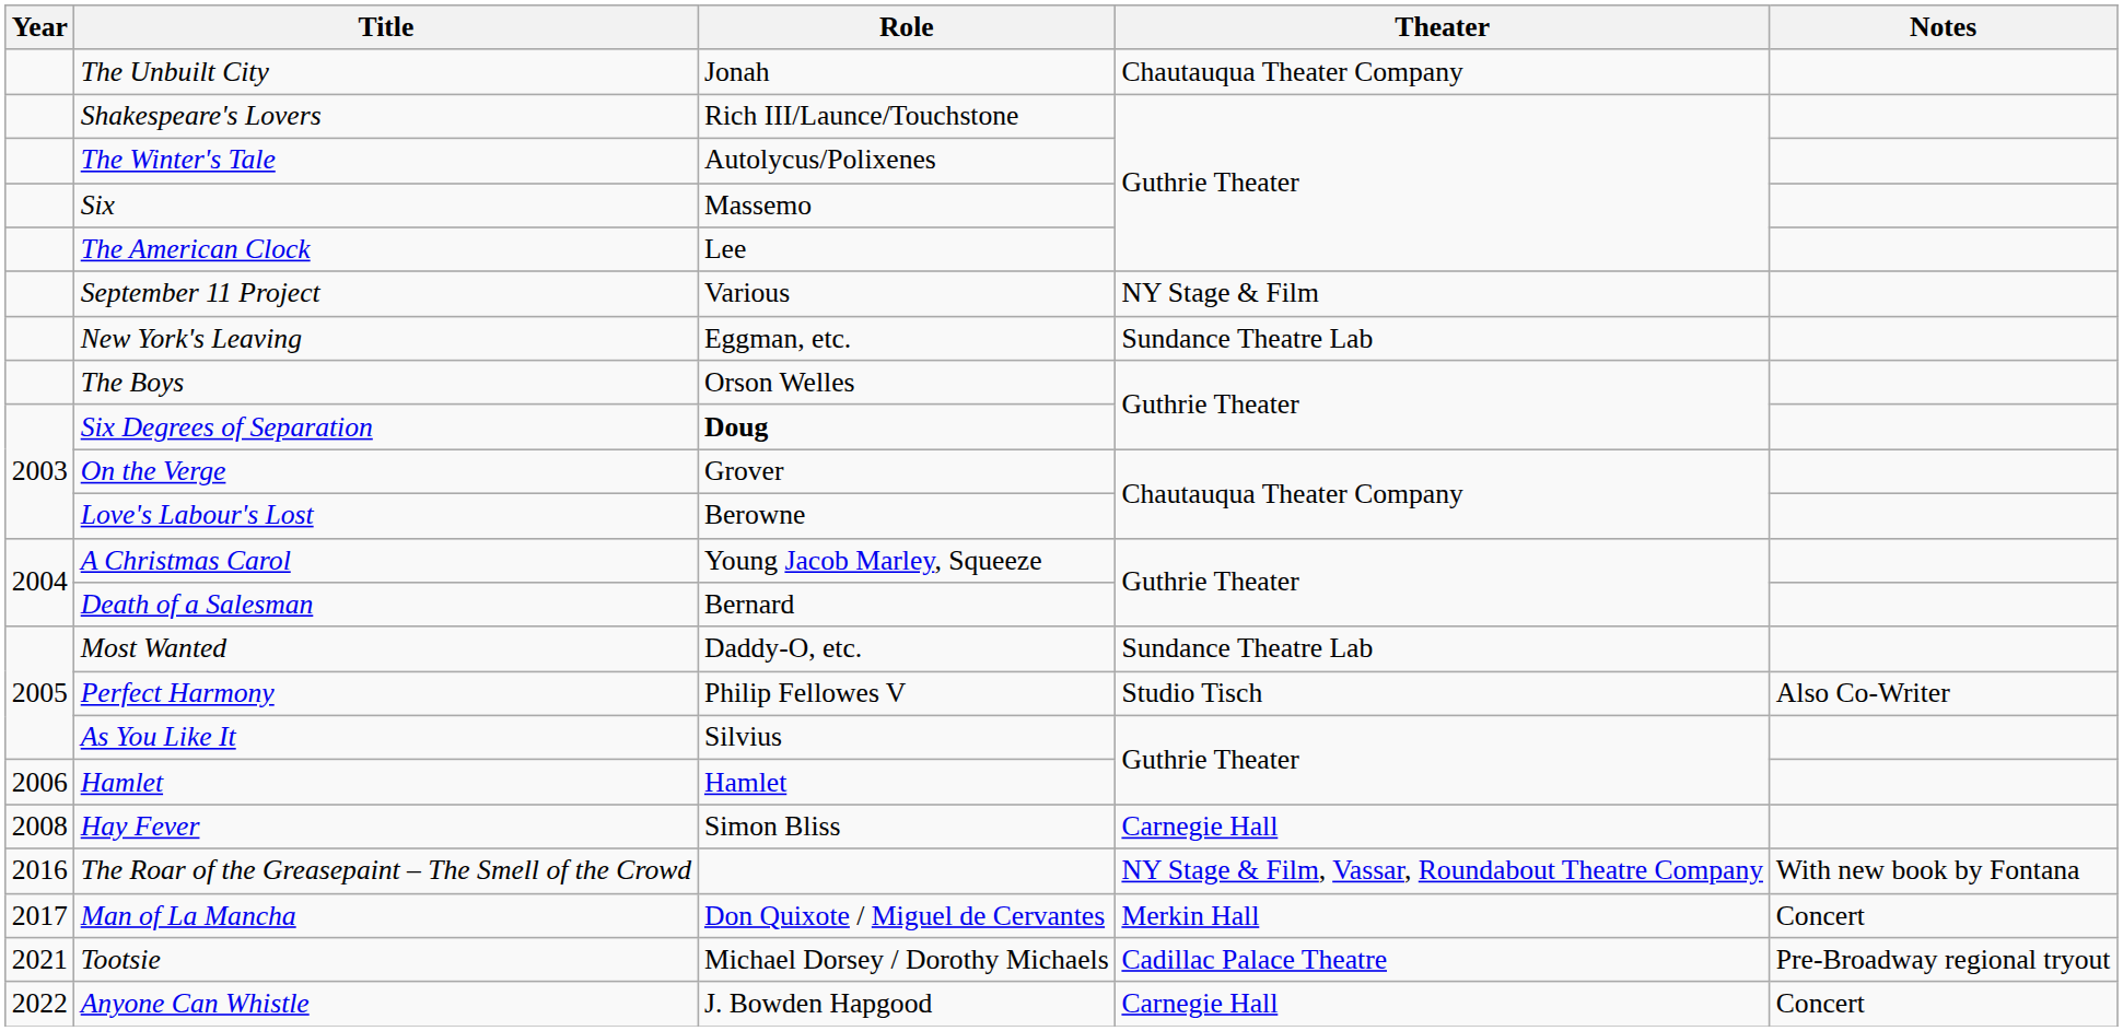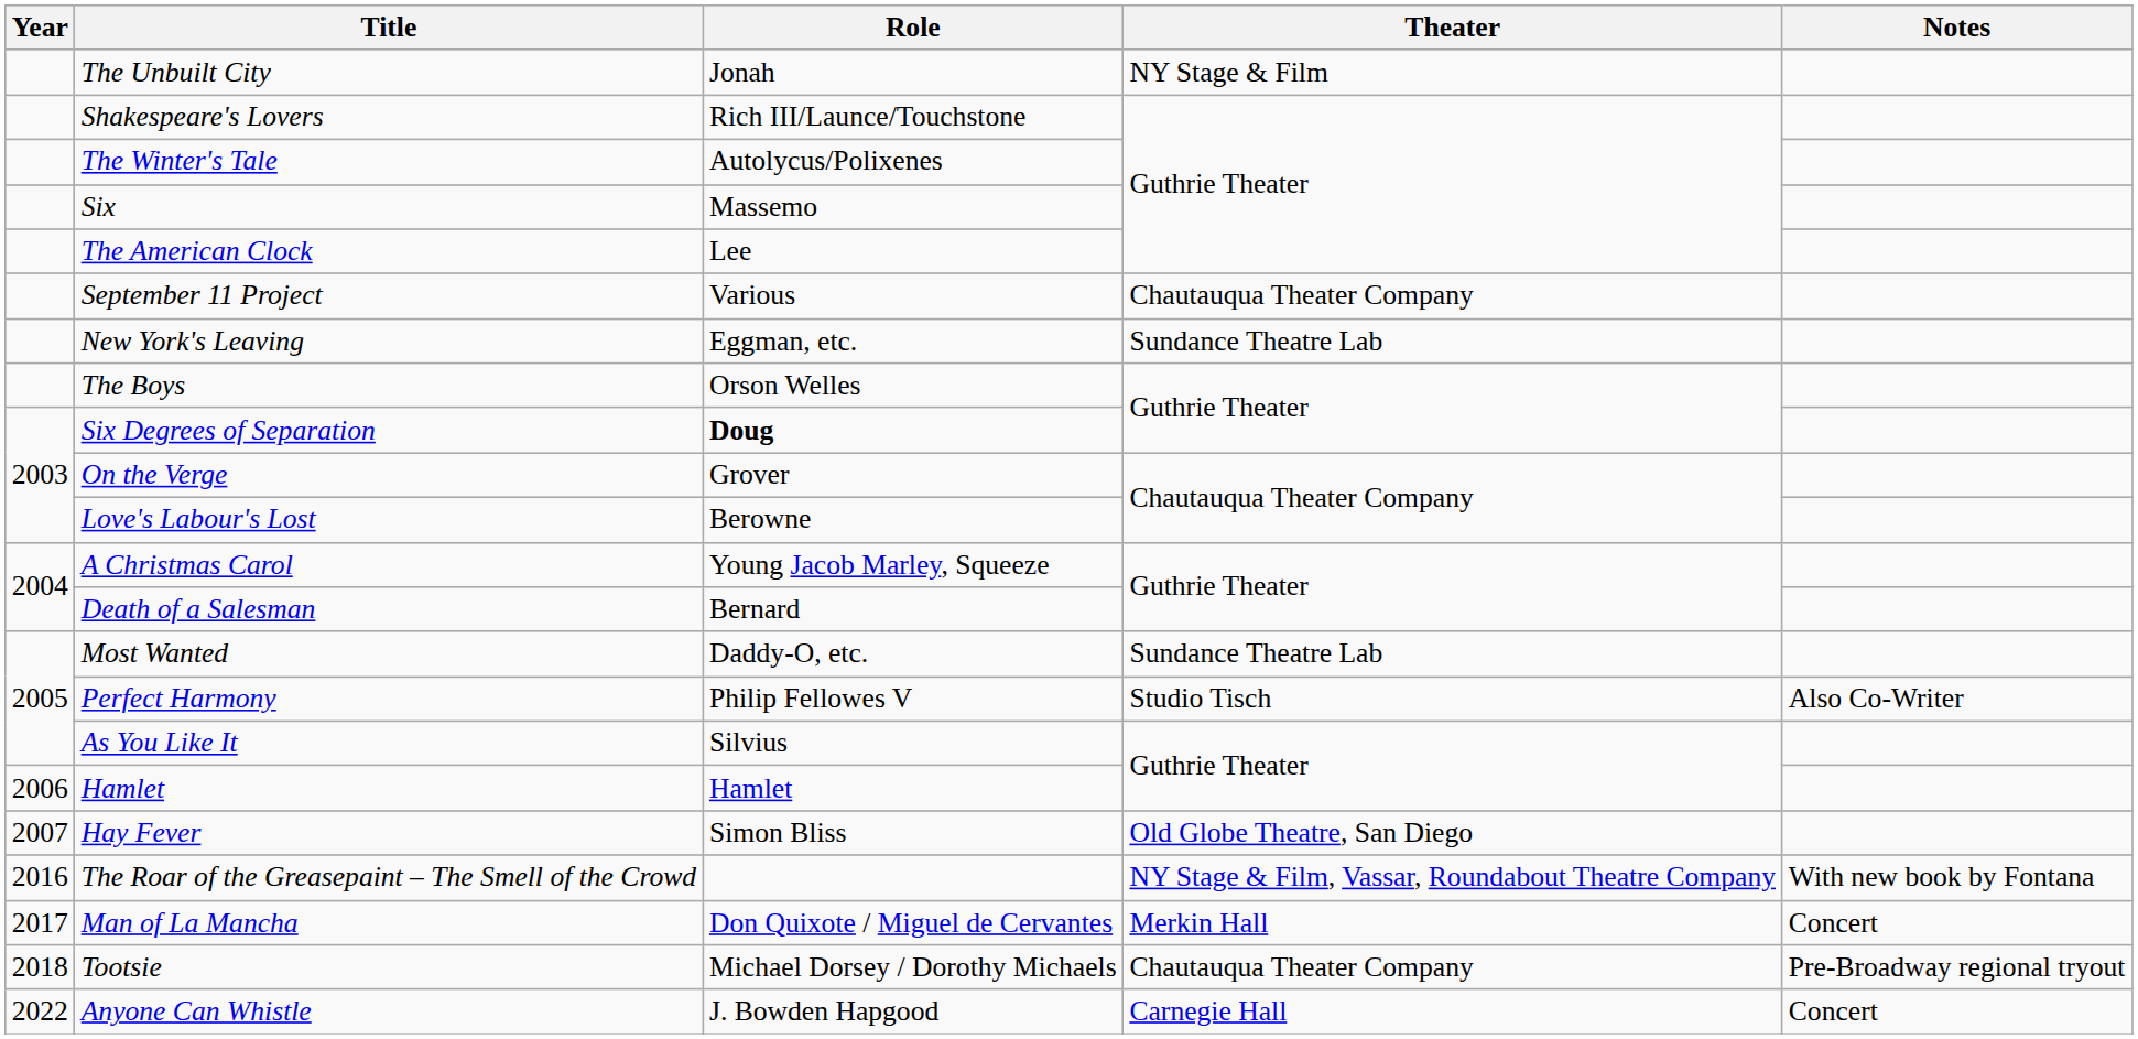The Unbuilt City | Theater: Chautauqua Theater Company -> NY Stage & Film
September 11 Project | Theater: NY Stage & Film -> Chautauqua Theater Company
Hay Fever | Year: 2008 -> 2007
Hay Fever | Theater: Carnegie Hall -> Old Globe Theatre, San Diego
Tootsie | Year: 2021 -> 2018
Tootsie | Theater: Cadillac Palace Theatre -> Chautauqua Theater Company
